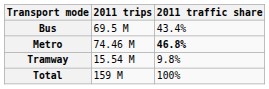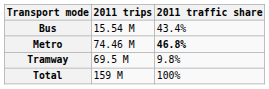Bus | 2011 trips: 69.5 M -> 15.54 M
Tramway | 2011 trips: 15.54 M -> 69.5 M
